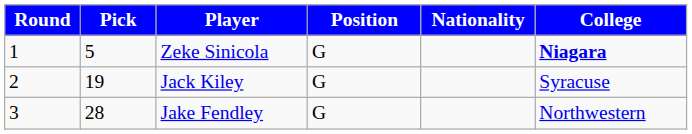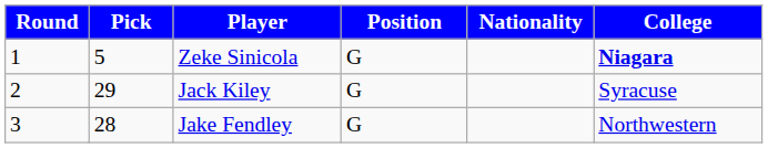Jack Kiley | Pick: 19 -> 29
